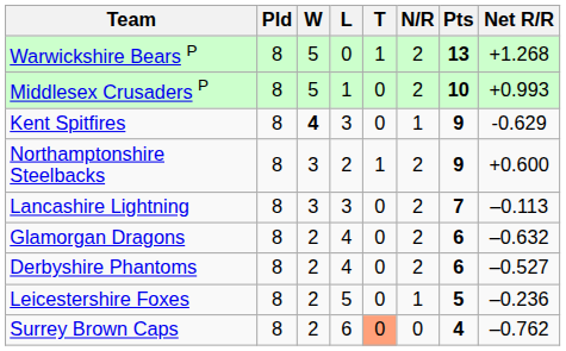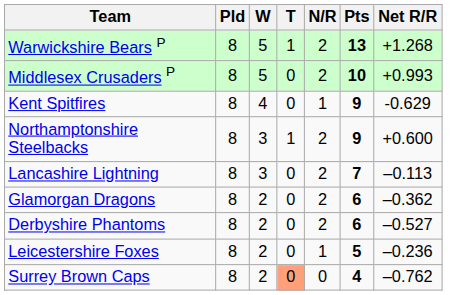- column: L | 0 | 1 | 3 | 2 | 3 | 4 | 4 | 5 | 6
Kent Spitfires | W: bold -> normal
Glamorgan Dragons | Net R/R: –0.632 -> –0.362
